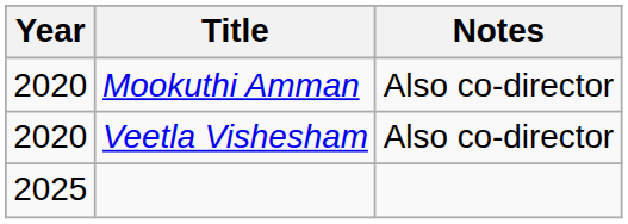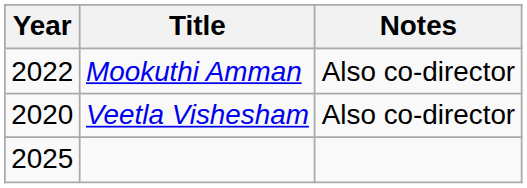Mookuthi Amman | Year: 2020 -> 2022
